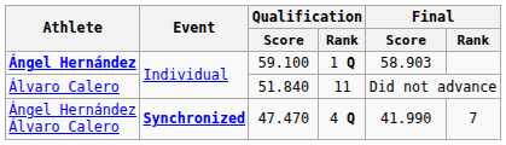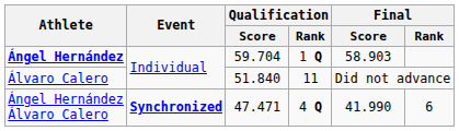Ángel Hernández | Qualification / Score: 59.100 -> 59.704
Ángel Hernández Álvaro Calero | Qualification / Score: 47.470 -> 47.471
Ángel Hernández Álvaro Calero | Final / Rank: 7 -> 6
